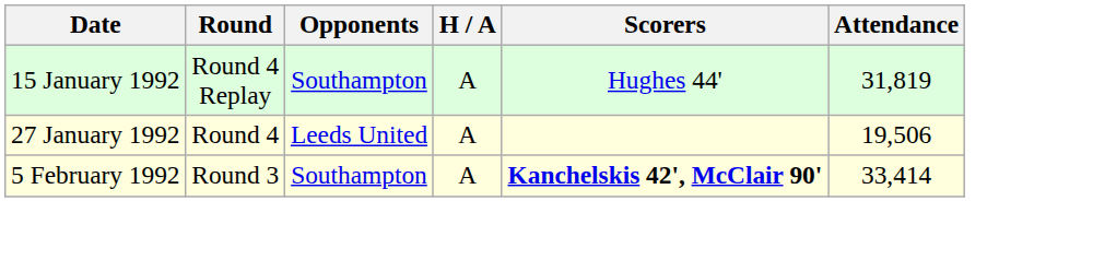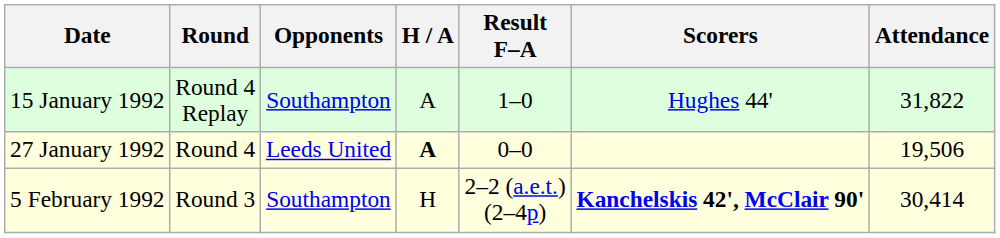+ column: Result F–A | 1–0 | 0–0 | 2–2 (a.e.t.) (2–4p)
15 January 1992 | Attendance: 31,819 -> 31,822
27 January 1992 | H / A: normal -> bold
5 February 1992 | H / A: A -> H
5 February 1992 | Attendance: 33,414 -> 30,414
